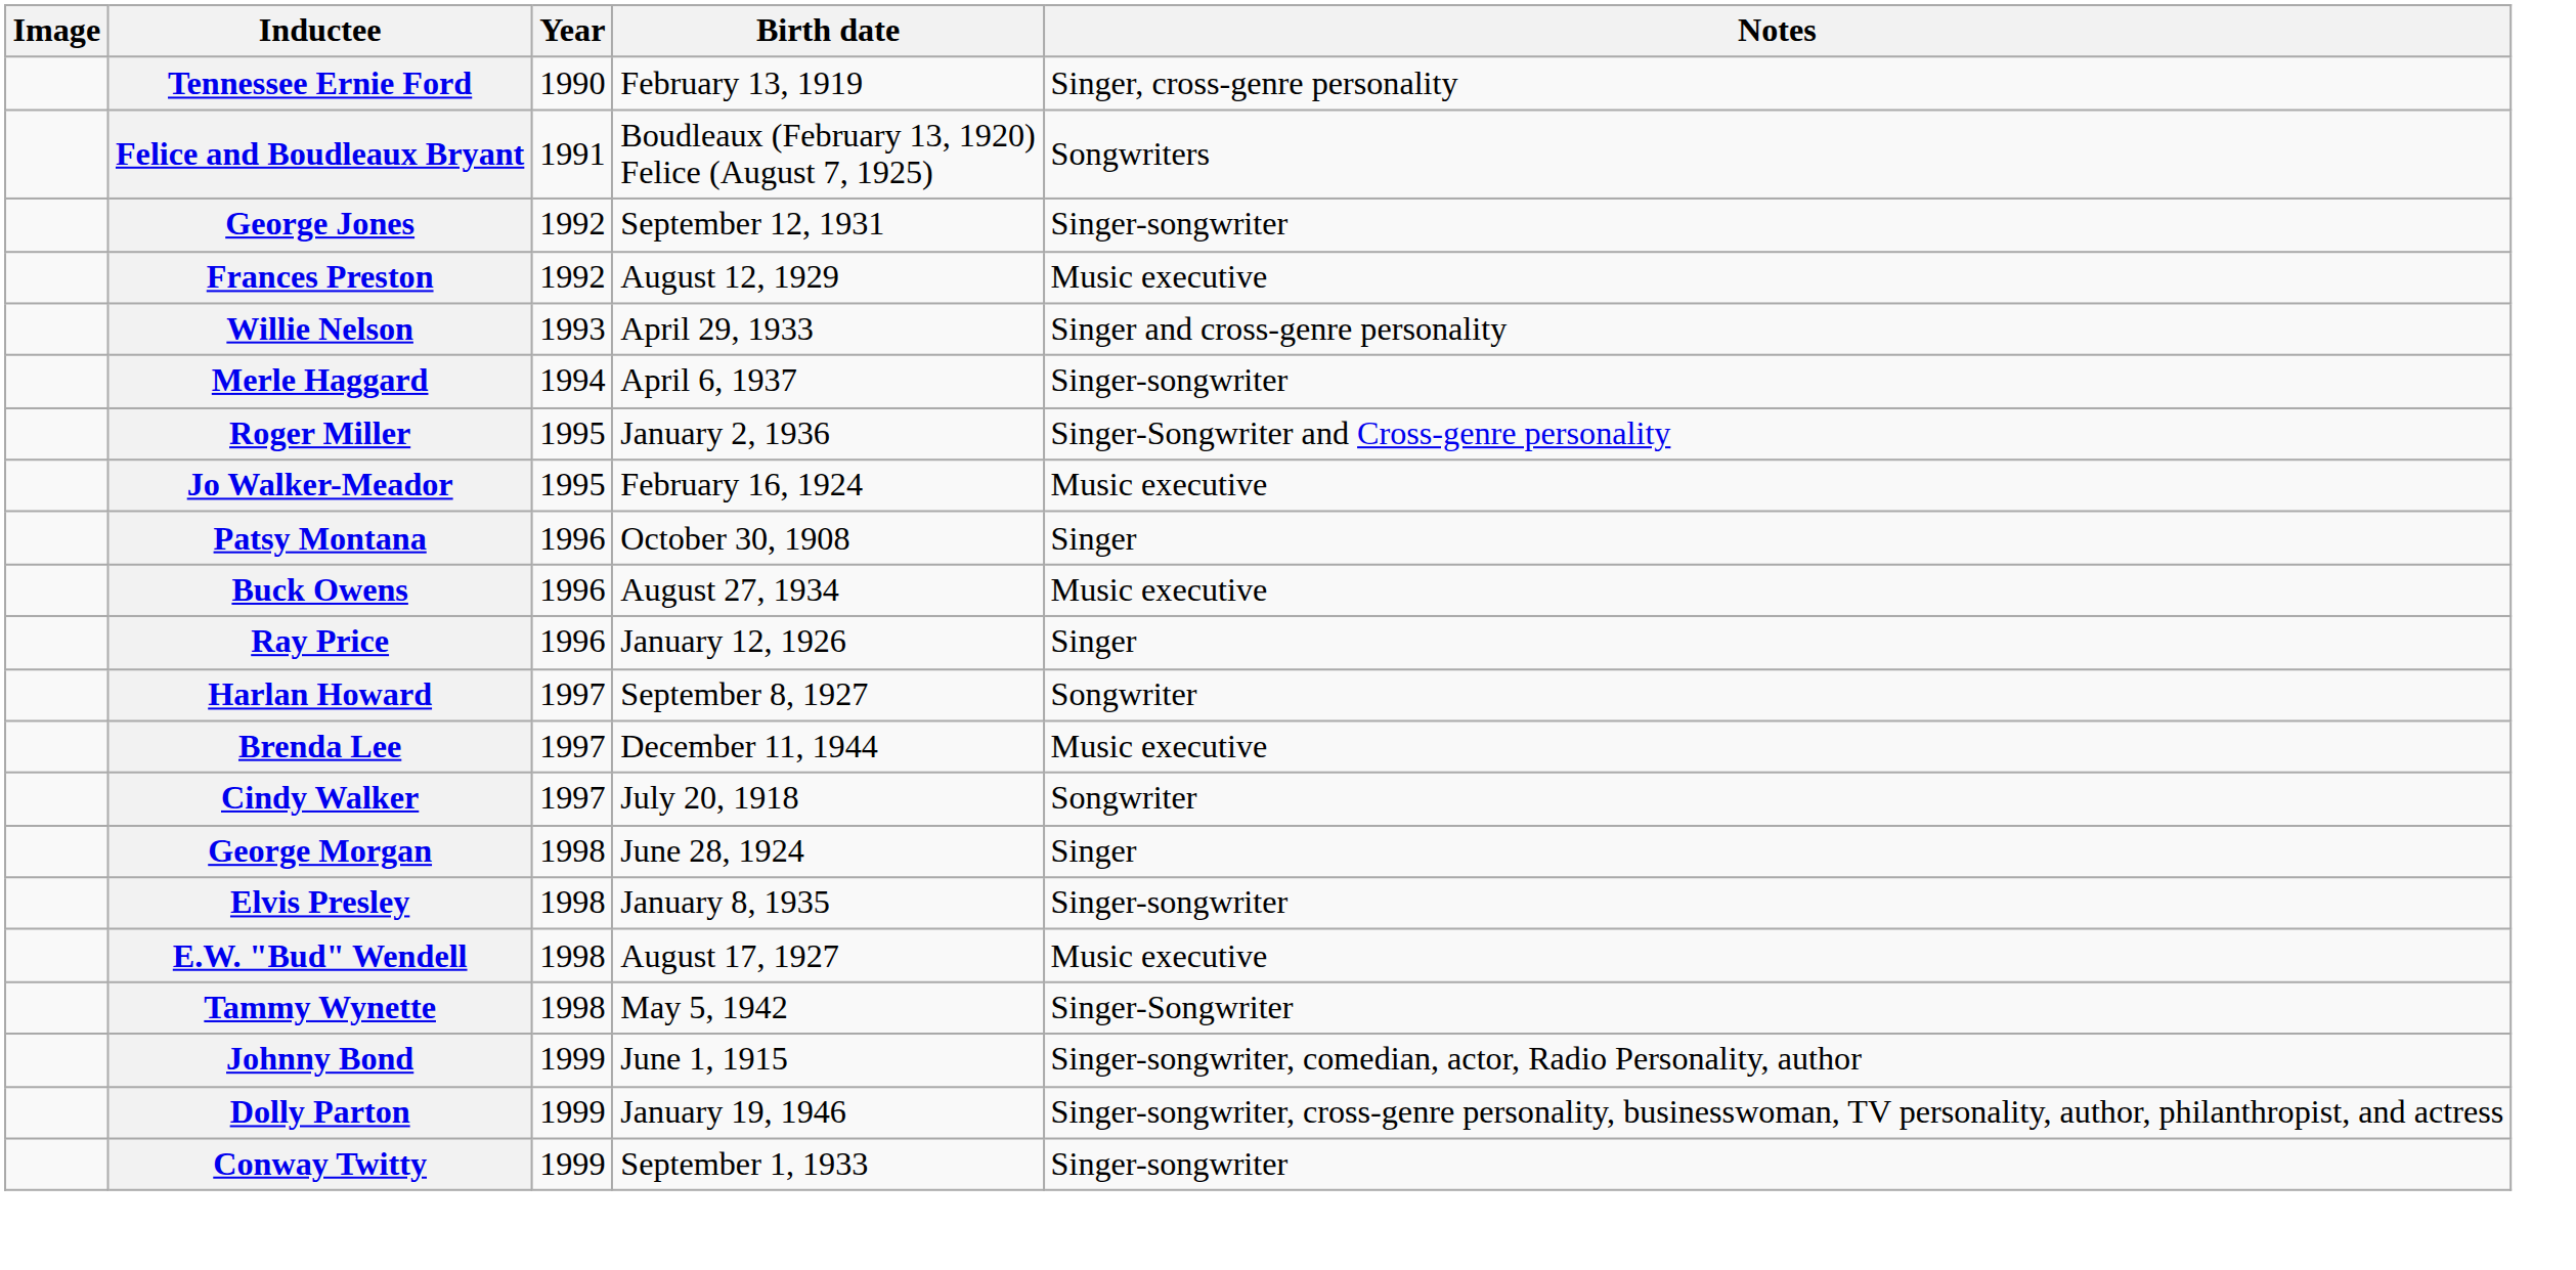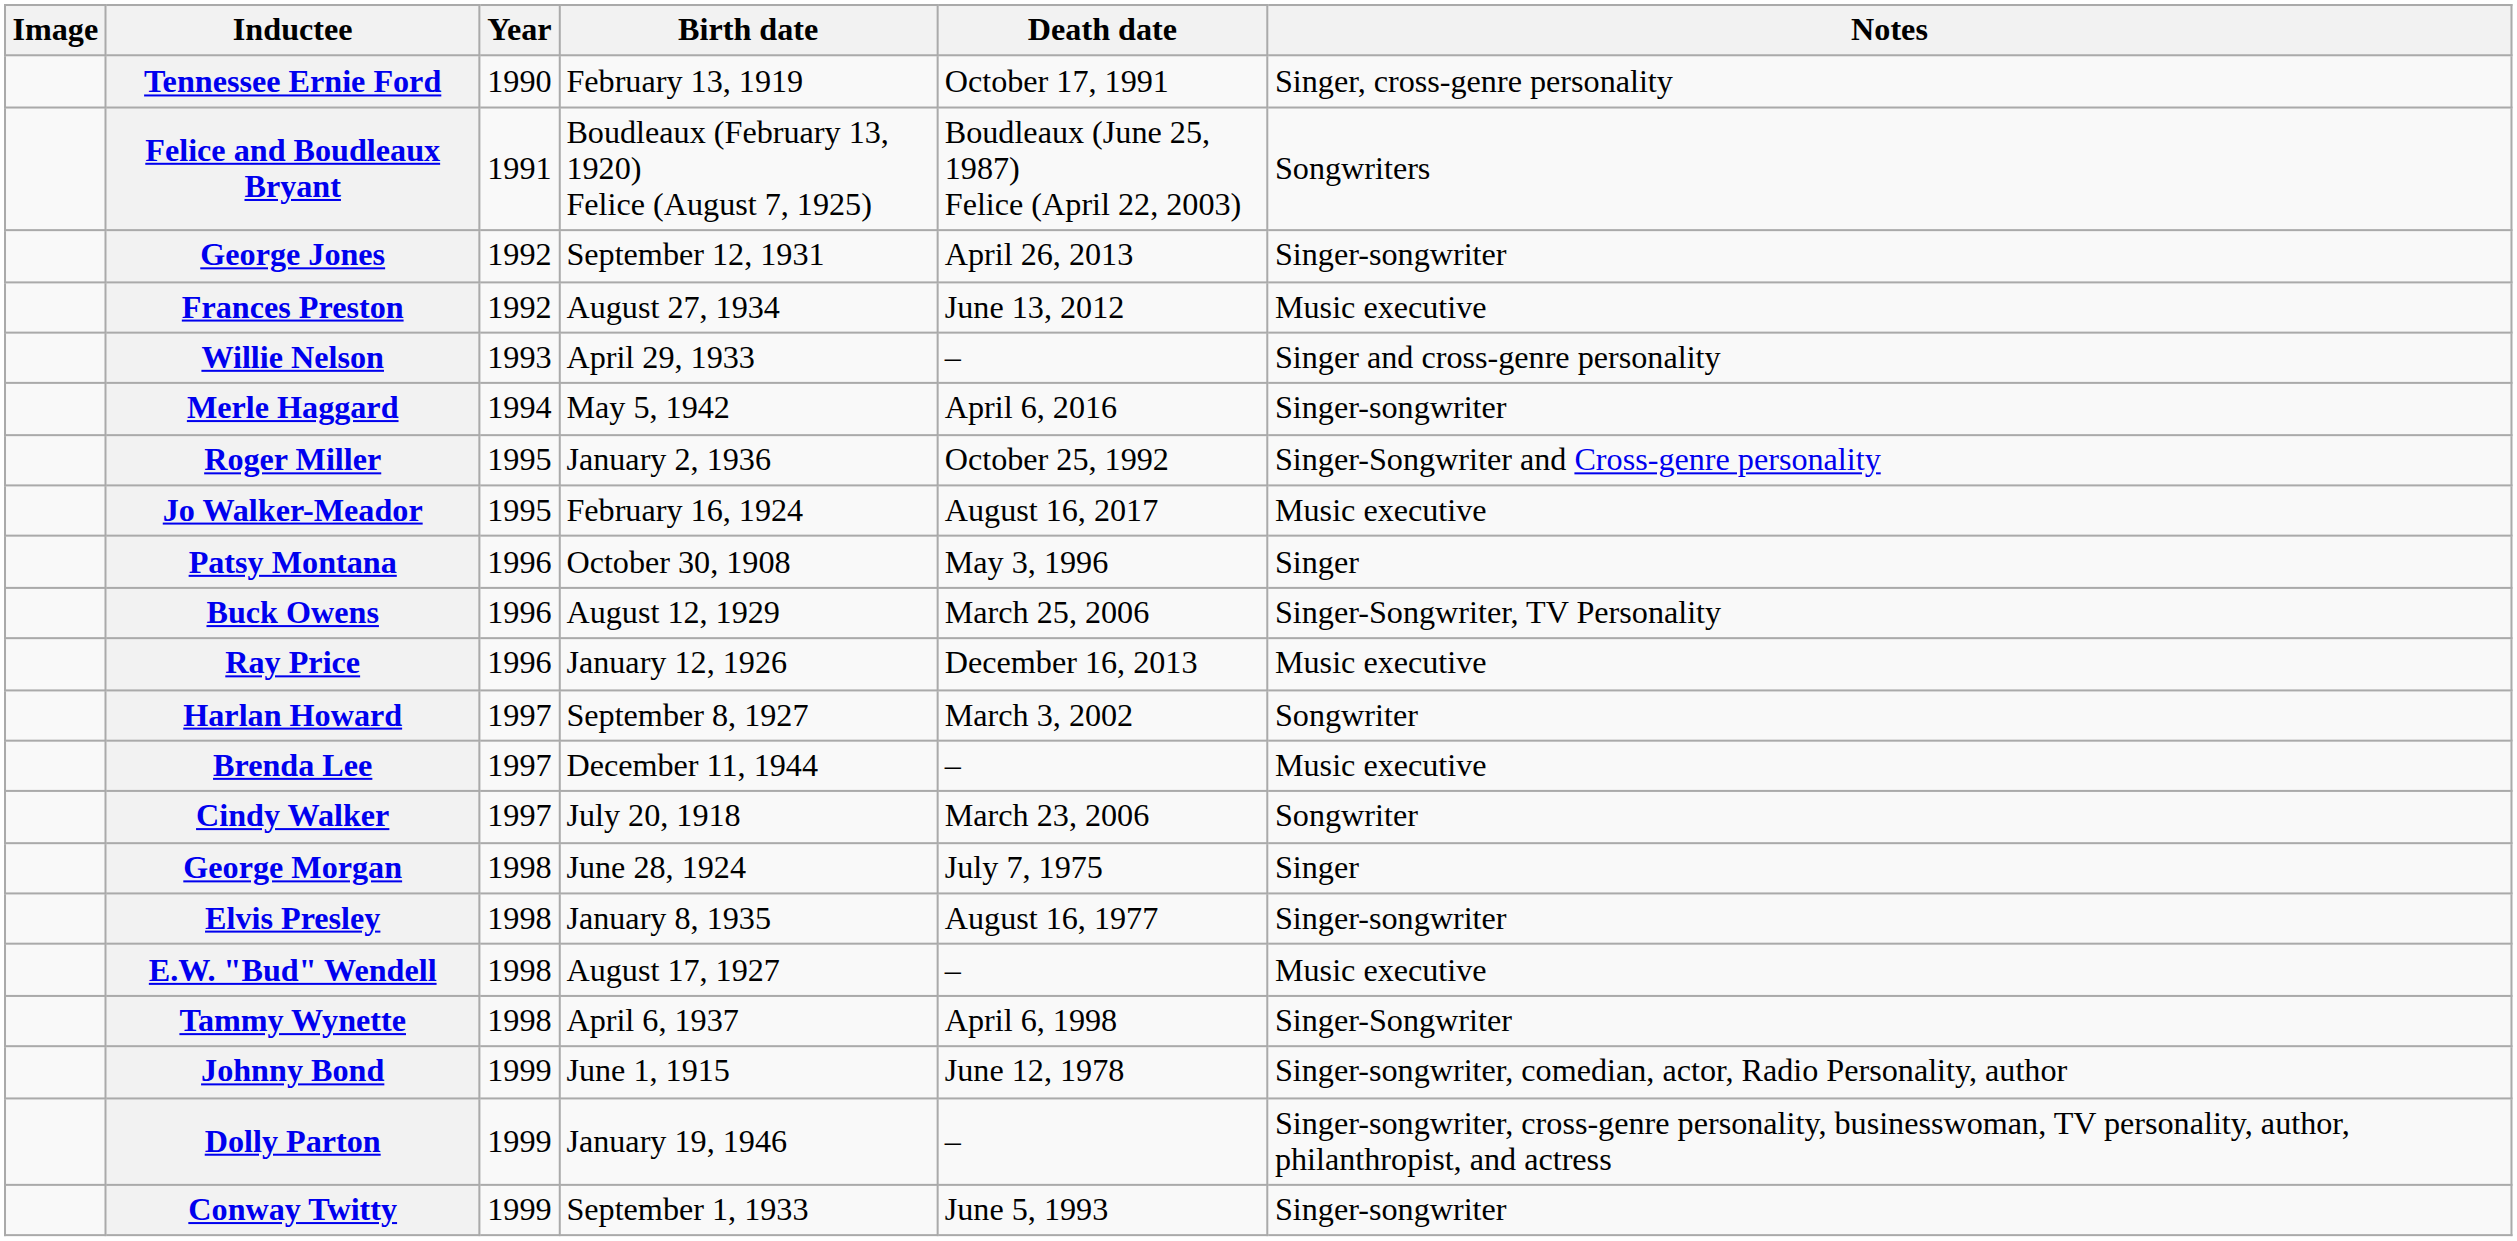+ column: Death date | October 17, 1991 | Boudleaux (June 25, 1987) Felice (April 22, 2003) | April 26, 2013 | June 13, 2012 | – | April 6, 2016 | October 25, 1992 | August 16, 2017 | May 3, 1996 | March 25, 2006 | December 16, 2013 | March 3, 2002 | – | March 23, 2006 | July 7, 1975 | August 16, 1977 | – | April 6, 1998 | June 12, 1978 | – | June 5, 1993
Frances Preston | Birth date: August 12, 1929 -> August 27, 1934
Merle Haggard | Birth date: April 6, 1937 -> May 5, 1942
Buck Owens | Birth date: August 27, 1934 -> August 12, 1929
Buck Owens | Notes: Music executive -> Singer-Songwriter, TV Personality
Ray Price | Notes: Singer -> Music executive
Tammy Wynette | Birth date: May 5, 1942 -> April 6, 1937
